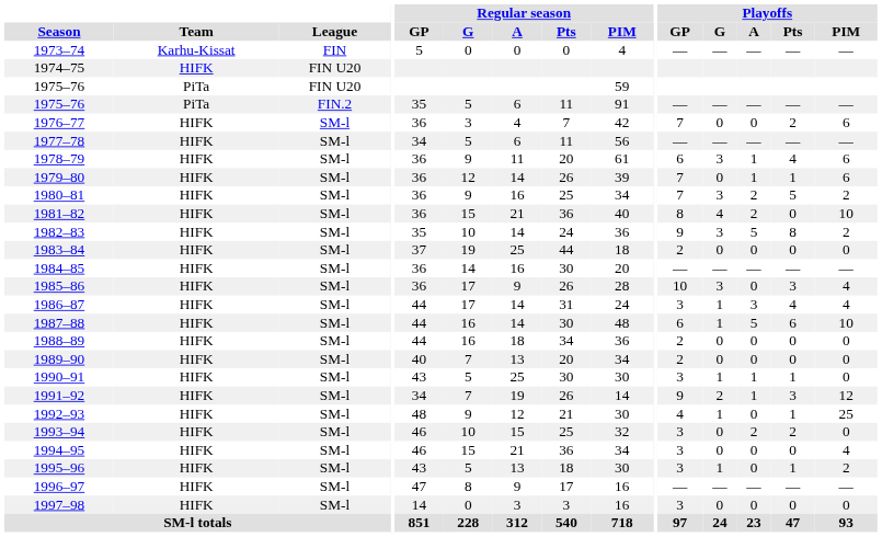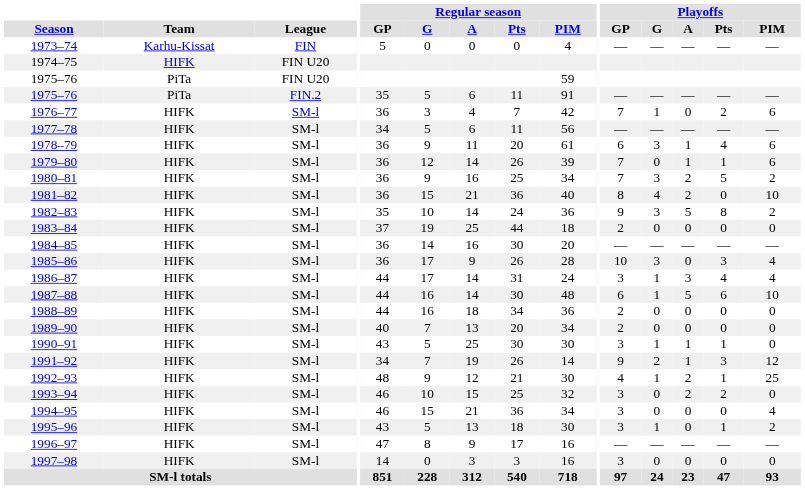1976–77 | Playoffs / G: 0 -> 1
1992–93 | Playoffs / A: 0 -> 2
